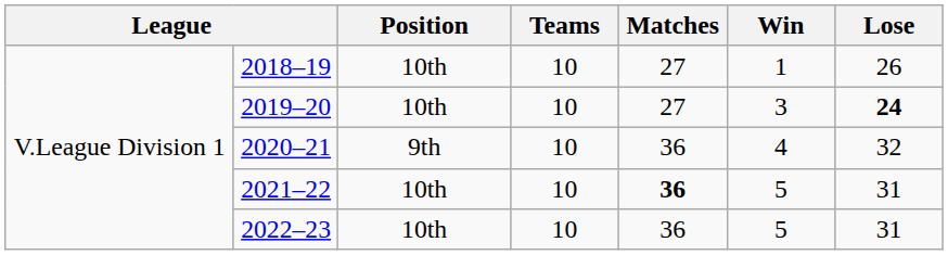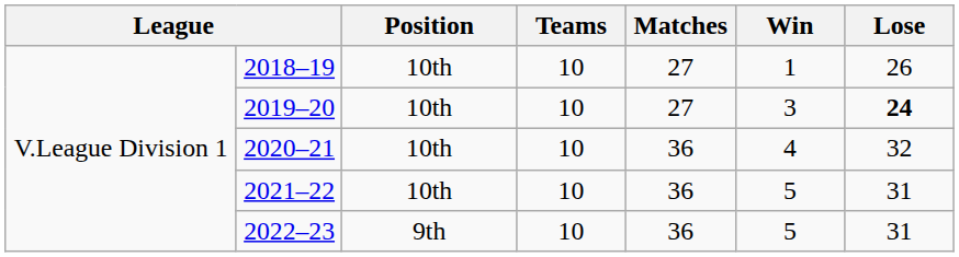2020–21 | Position: 9th -> 10th
2021–22 | Matches: bold -> normal
2022–23 | Position: 10th -> 9th
